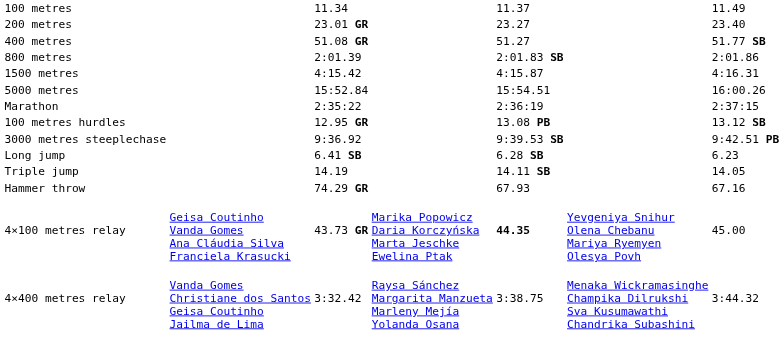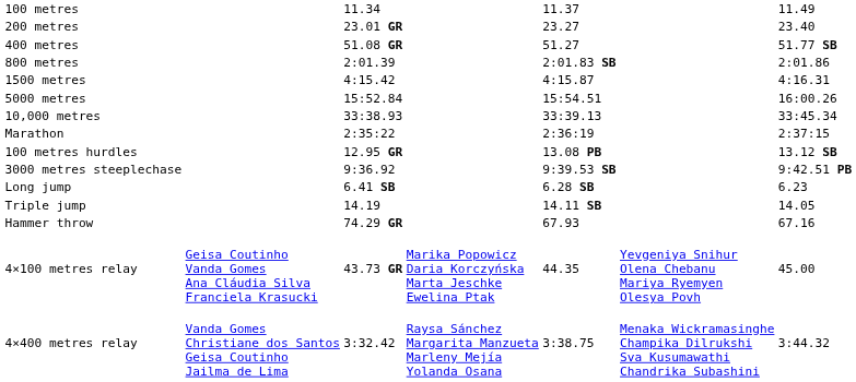+ row: 10,000 metres | 33:38.93 | 33:39.13 | 33:45.34
4×100 metres relay | column 5: bold -> normal
